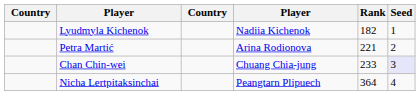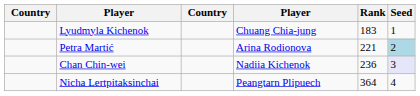Lyudmyla Kichenok | column 4: Nadiia Kichenok -> Chuang Chia-jung
Lyudmyla Kichenok | Rank: 182 -> 183
Petra Martić | Seed: no background -> lightblue background
Chan Chin-wei | column 4: Chuang Chia-jung -> Nadiia Kichenok
Chan Chin-wei | Rank: 233 -> 236
